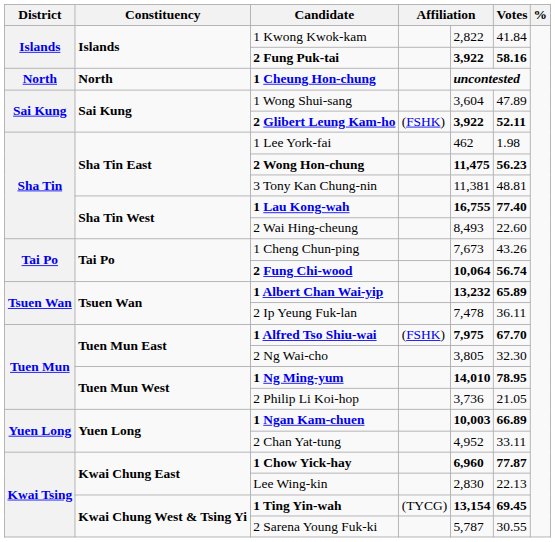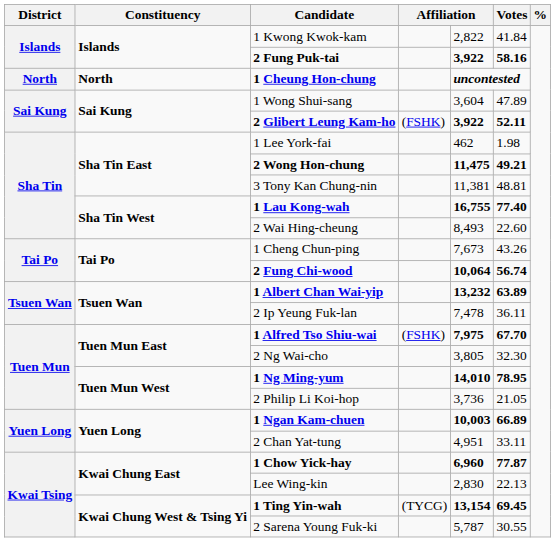2 Wong Hon-chung | Votes: 56.23 -> 49.21
1 Albert Chan Wai-yip | Votes: 65.89 -> 63.89
2 Chan Yat-tung | column 5: 4,952 -> 4,951
